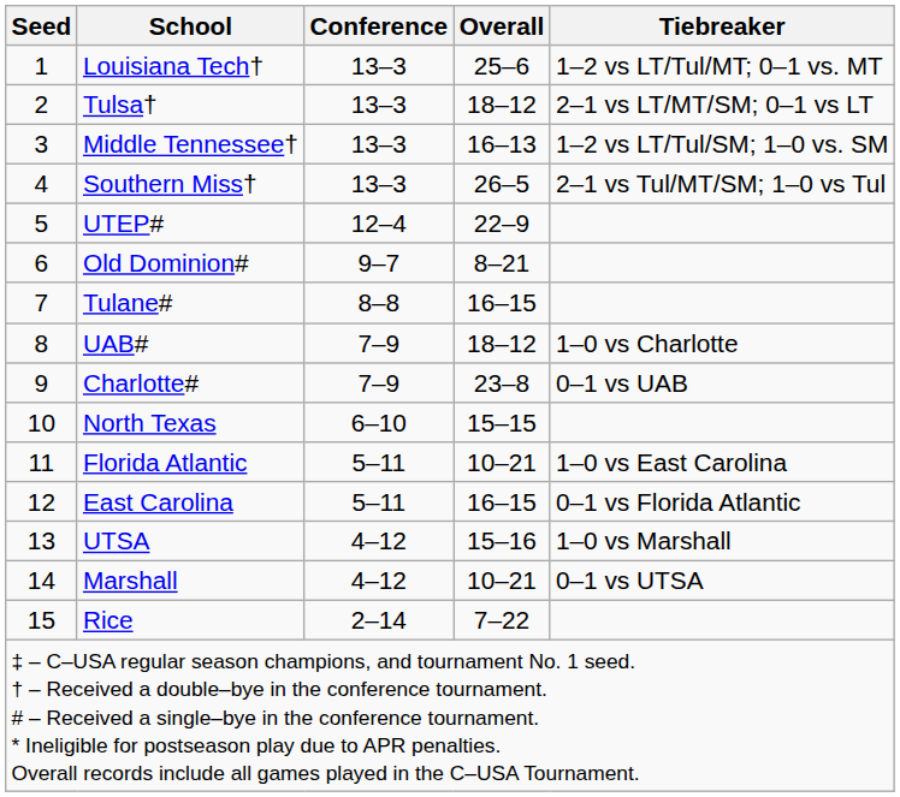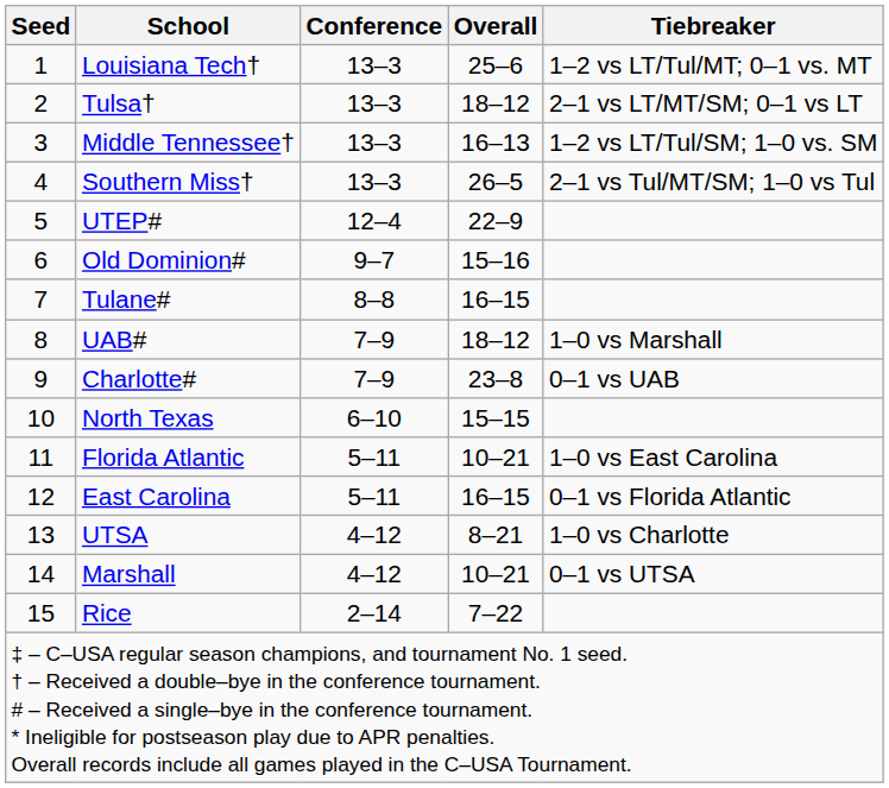Old Dominion# | Overall: 8–21 -> 15–16
UAB# | Tiebreaker: 1–0 vs Charlotte -> 1–0 vs Marshall
UTSA | Overall: 15–16 -> 8–21
UTSA | Tiebreaker: 1–0 vs Marshall -> 1–0 vs Charlotte
